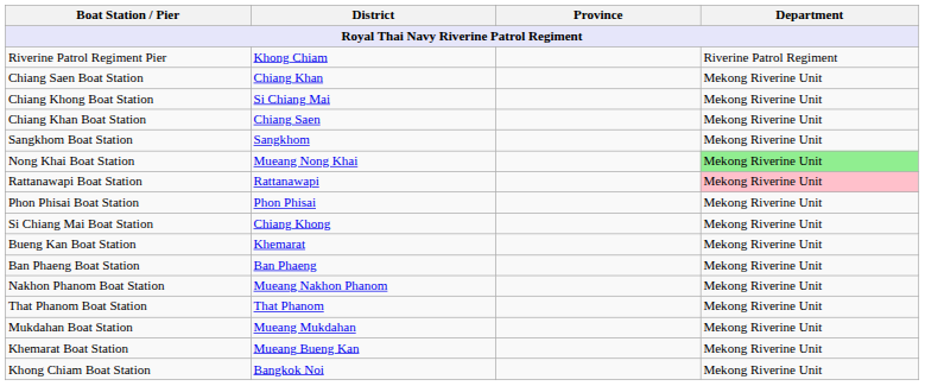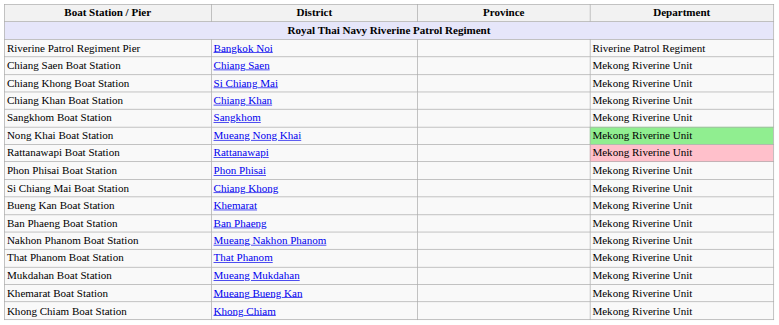Riverine Patrol Regiment Pier | District: Khong Chiam -> Bangkok Noi
Chiang Saen Boat Station | District: Chiang Khan -> Chiang Saen
Chiang Khan Boat Station | District: Chiang Saen -> Chiang Khan
Khong Chiam Boat Station | District: Bangkok Noi -> Khong Chiam
